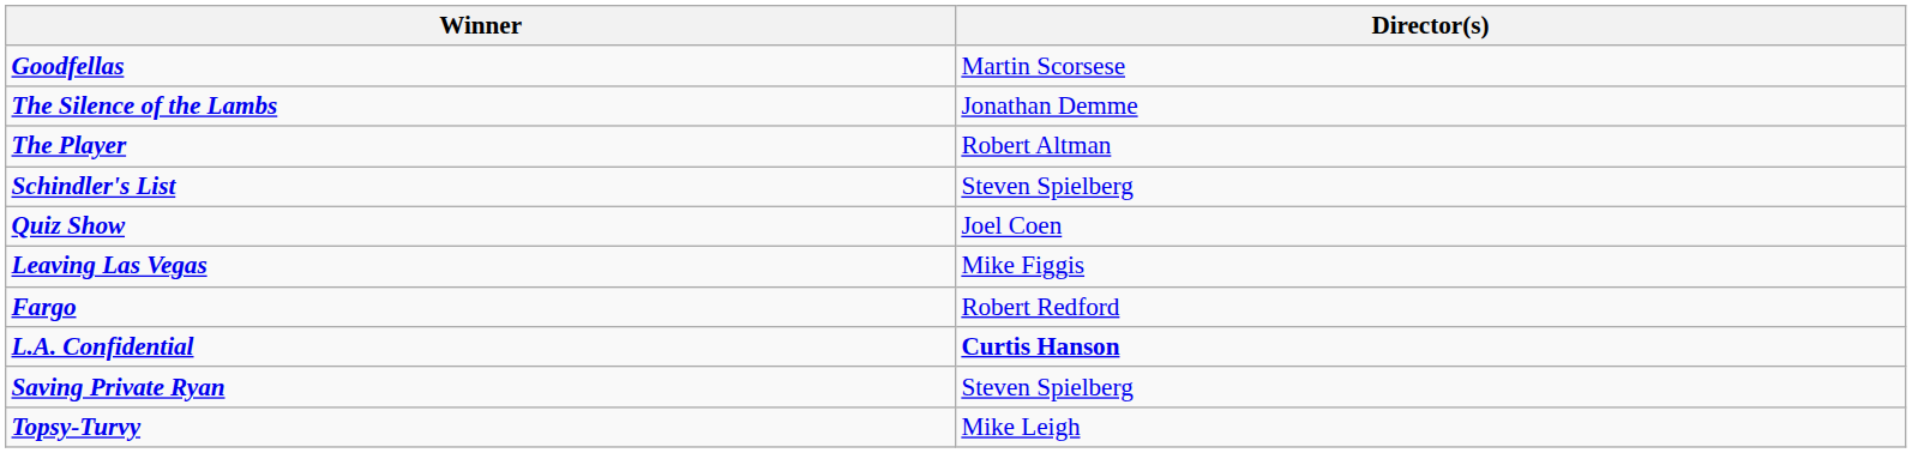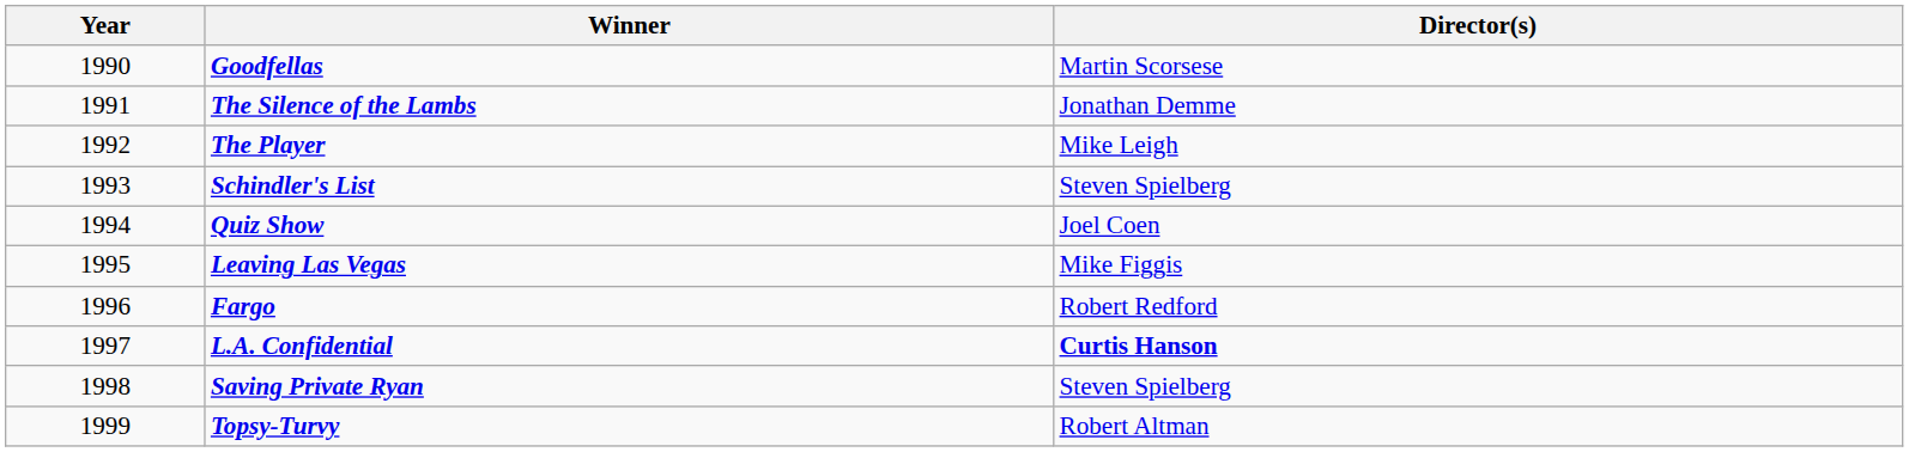+ column: Year | 1990 | 1991 | 1992 | 1993 | 1994 | 1995 | 1996 | 1997 | 1998 | 1999
The Player | Director(s): Robert Altman -> Mike Leigh
Topsy-Turvy | Director(s): Mike Leigh -> Robert Altman
